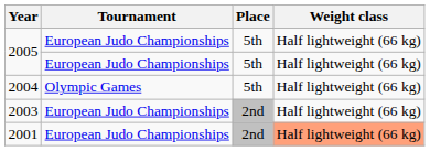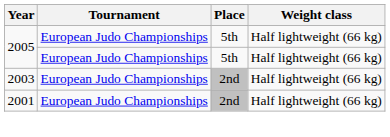- row: 2004 | Olympic Games | 5th | Half lightweight (66 kg)
2001 | Weight class: lightsalmon background -> no background
